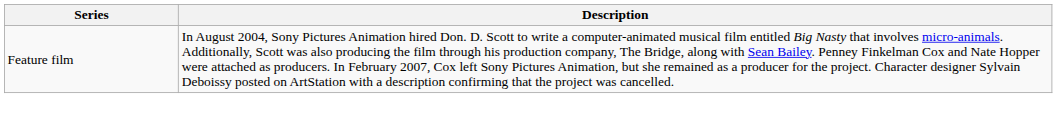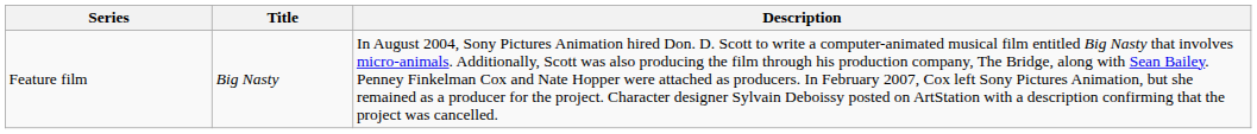+ column: Title | Big Nasty
